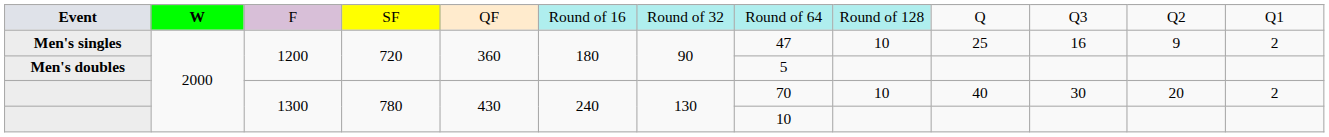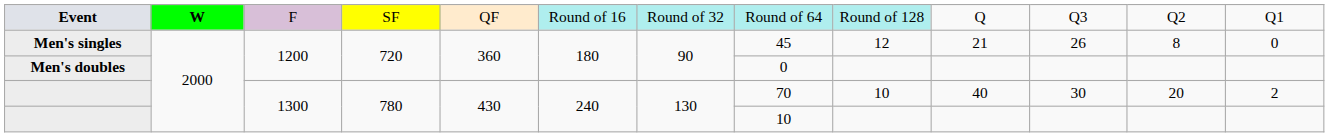Men's singles | column 8: 47 -> 45
Men's singles | column 9: 10 -> 12
Men's singles | column 10: 25 -> 21
Men's singles | column 11: 16 -> 26
Men's singles | column 12: 9 -> 8
Men's singles | column 13: 2 -> 0
Men's doubles | column 8: 5 -> 0
